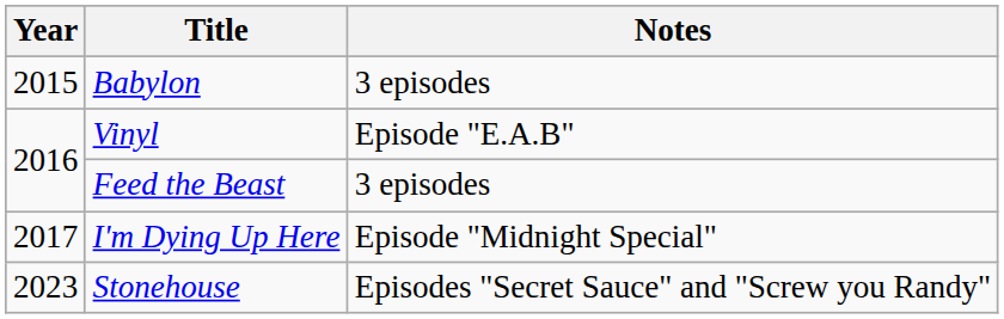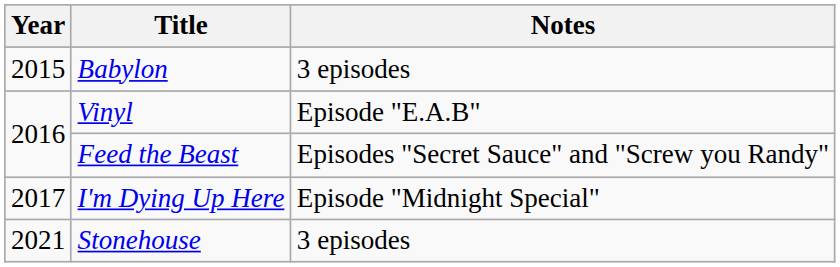Feed the Beast | Notes: 3 episodes -> Episodes "Secret Sauce" and "Screw you Randy"
Stonehouse | Year: 2023 -> 2021
Stonehouse | Notes: Episodes "Secret Sauce" and "Screw you Randy" -> 3 episodes
